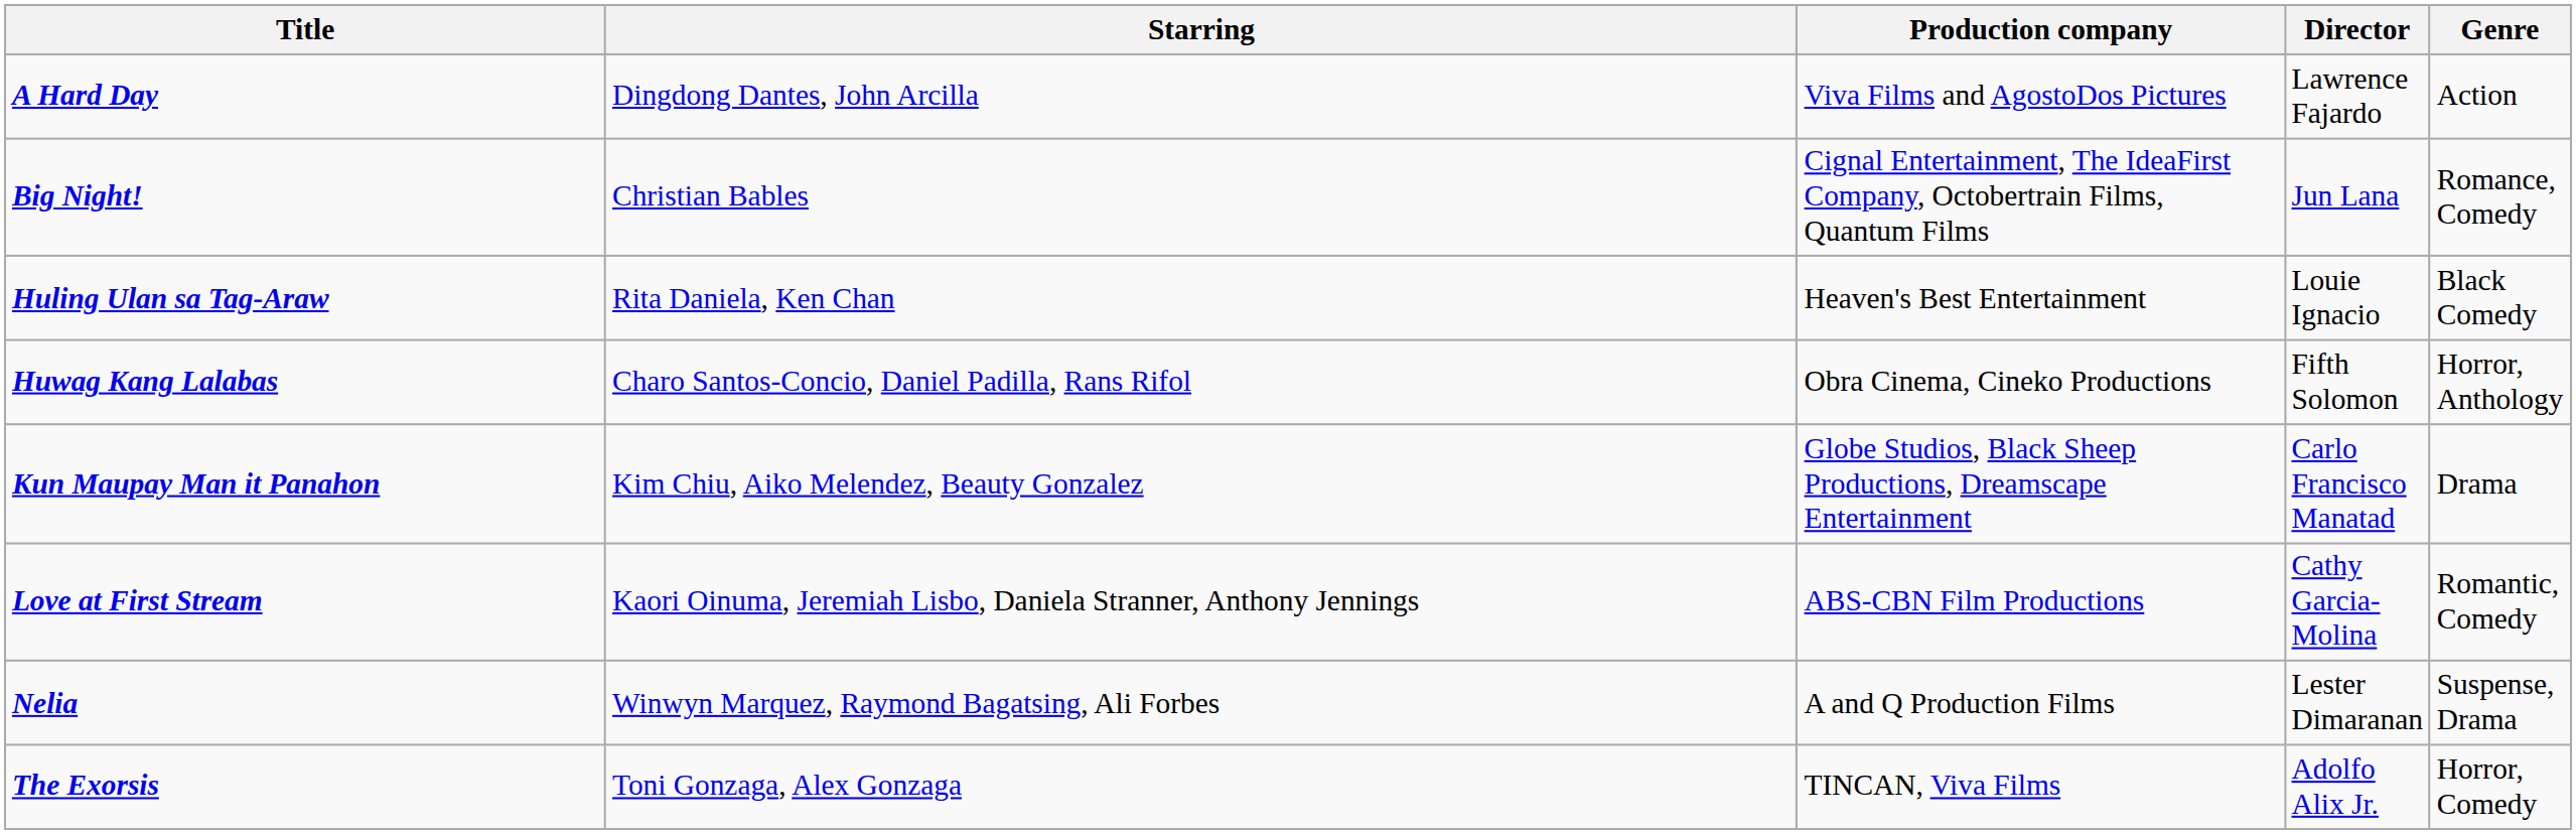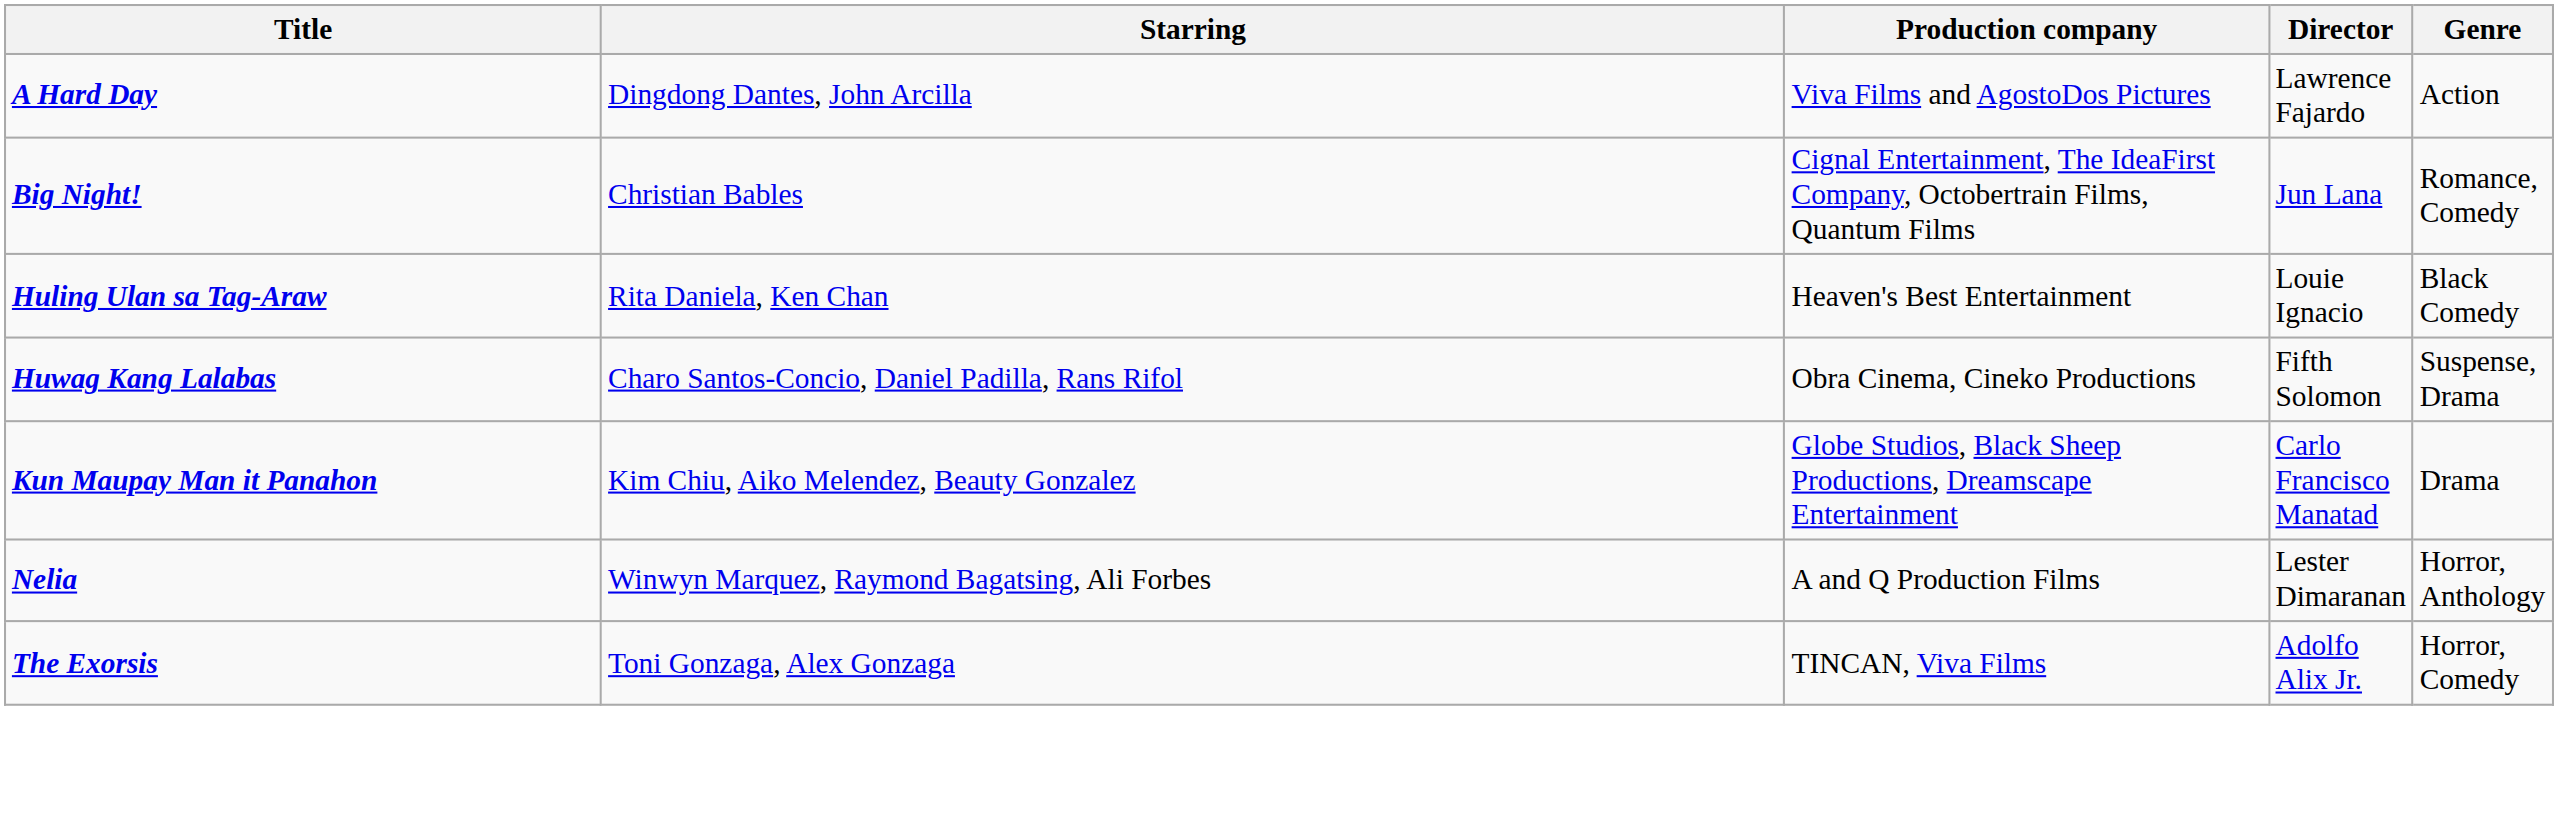Huwag Kang Lalabas | Genre: Horror, Anthology -> Suspense, Drama
- row: Love at First Stream | Kaori Oinuma, Jeremiah Lisbo, Daniela Stranner, Anthony Jennings | ABS-CBN Film Productions | Cathy Garcia-Molina | Romantic, Comedy
Nelia | Genre: Suspense, Drama -> Horror, Anthology
